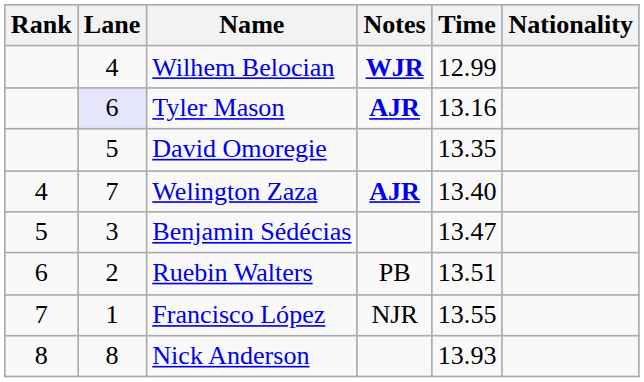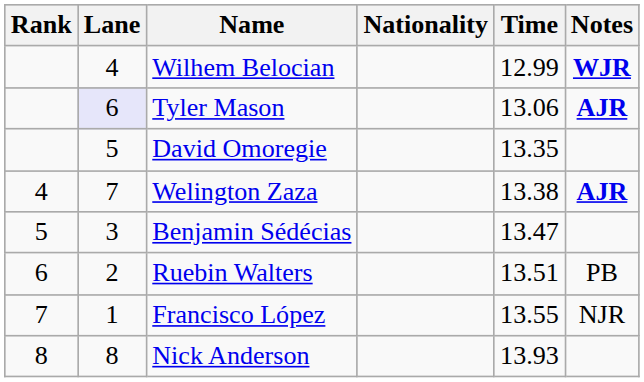columns swapped: Nationality <-> Notes
Tyler Mason | Time: 13.16 -> 13.06
Welington Zaza | Time: 13.40 -> 13.38
